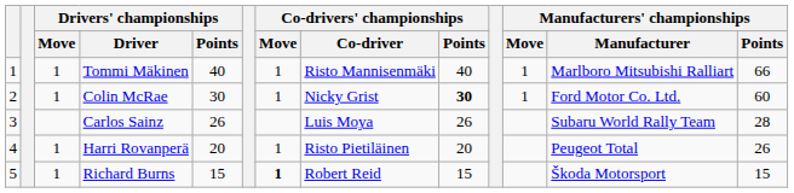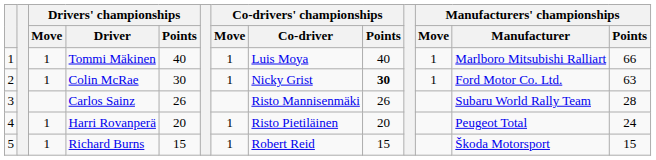Tommi Mäkinen | Co-drivers' championships / Co-driver: Risto Mannisenmäki -> Luis Moya
Colin McRae | Manufacturers' championships / Points: 60 -> 63
Carlos Sainz | Co-drivers' championships / Co-driver: Luis Moya -> Risto Mannisenmäki
Harri Rovanperä | Manufacturers' championships / Points: 26 -> 24
Richard Burns | Co-drivers' championships / Move: bold -> normal
